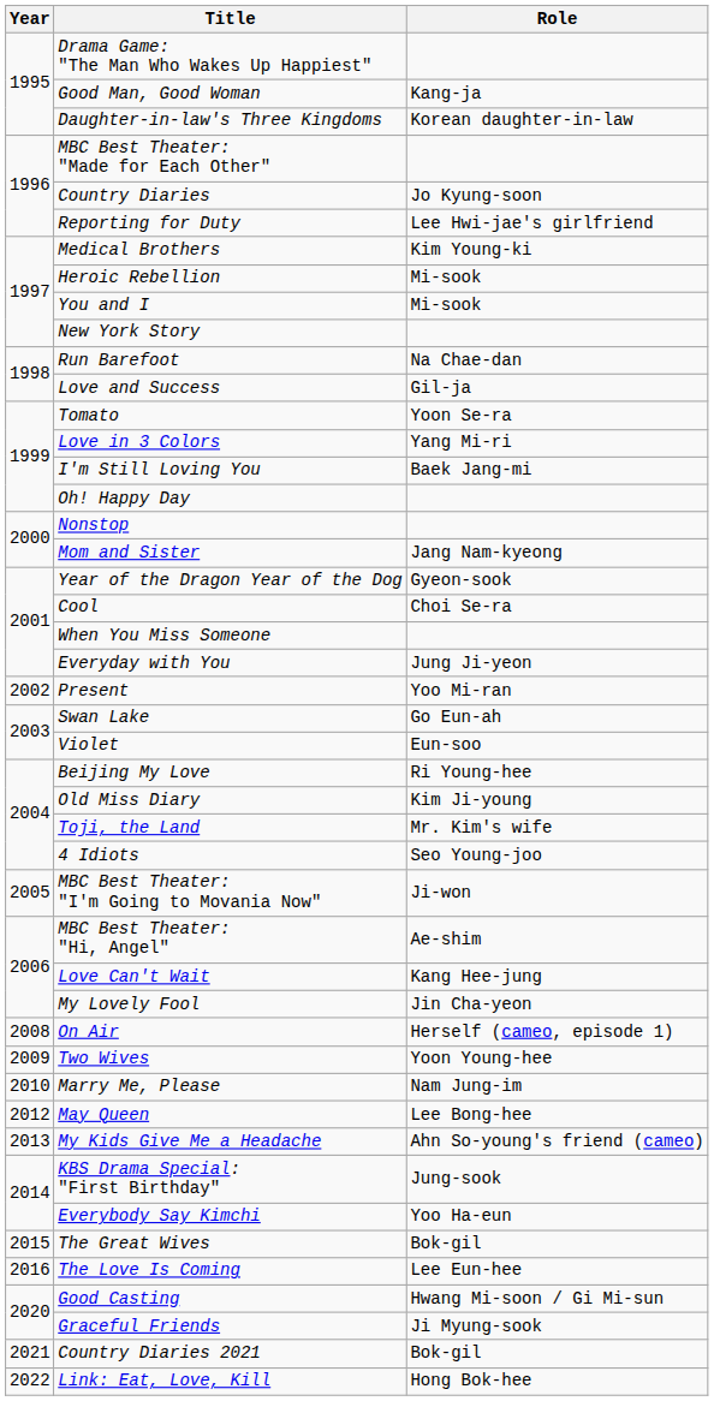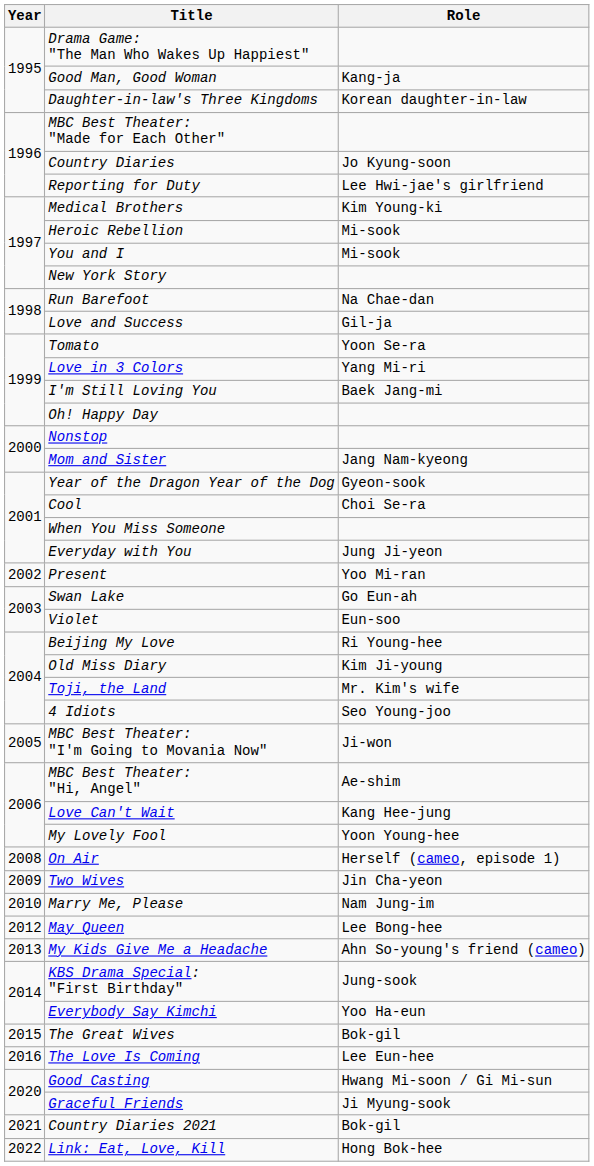My Lovely Fool | Role: Jin Cha-yeon -> Yoon Young-hee
Two Wives | Role: Yoon Young-hee -> Jin Cha-yeon
